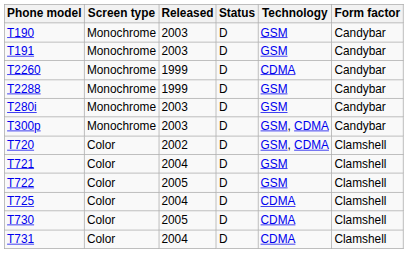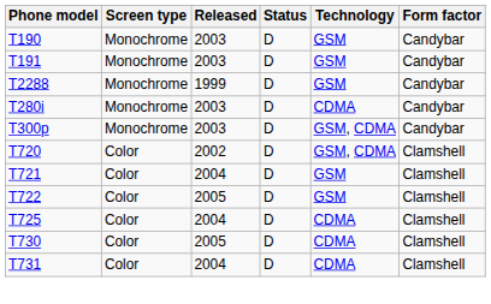- row: T2260 | Monochrome | 1999 | D | CDMA | Candybar
T280i | Technology: GSM -> CDMA
